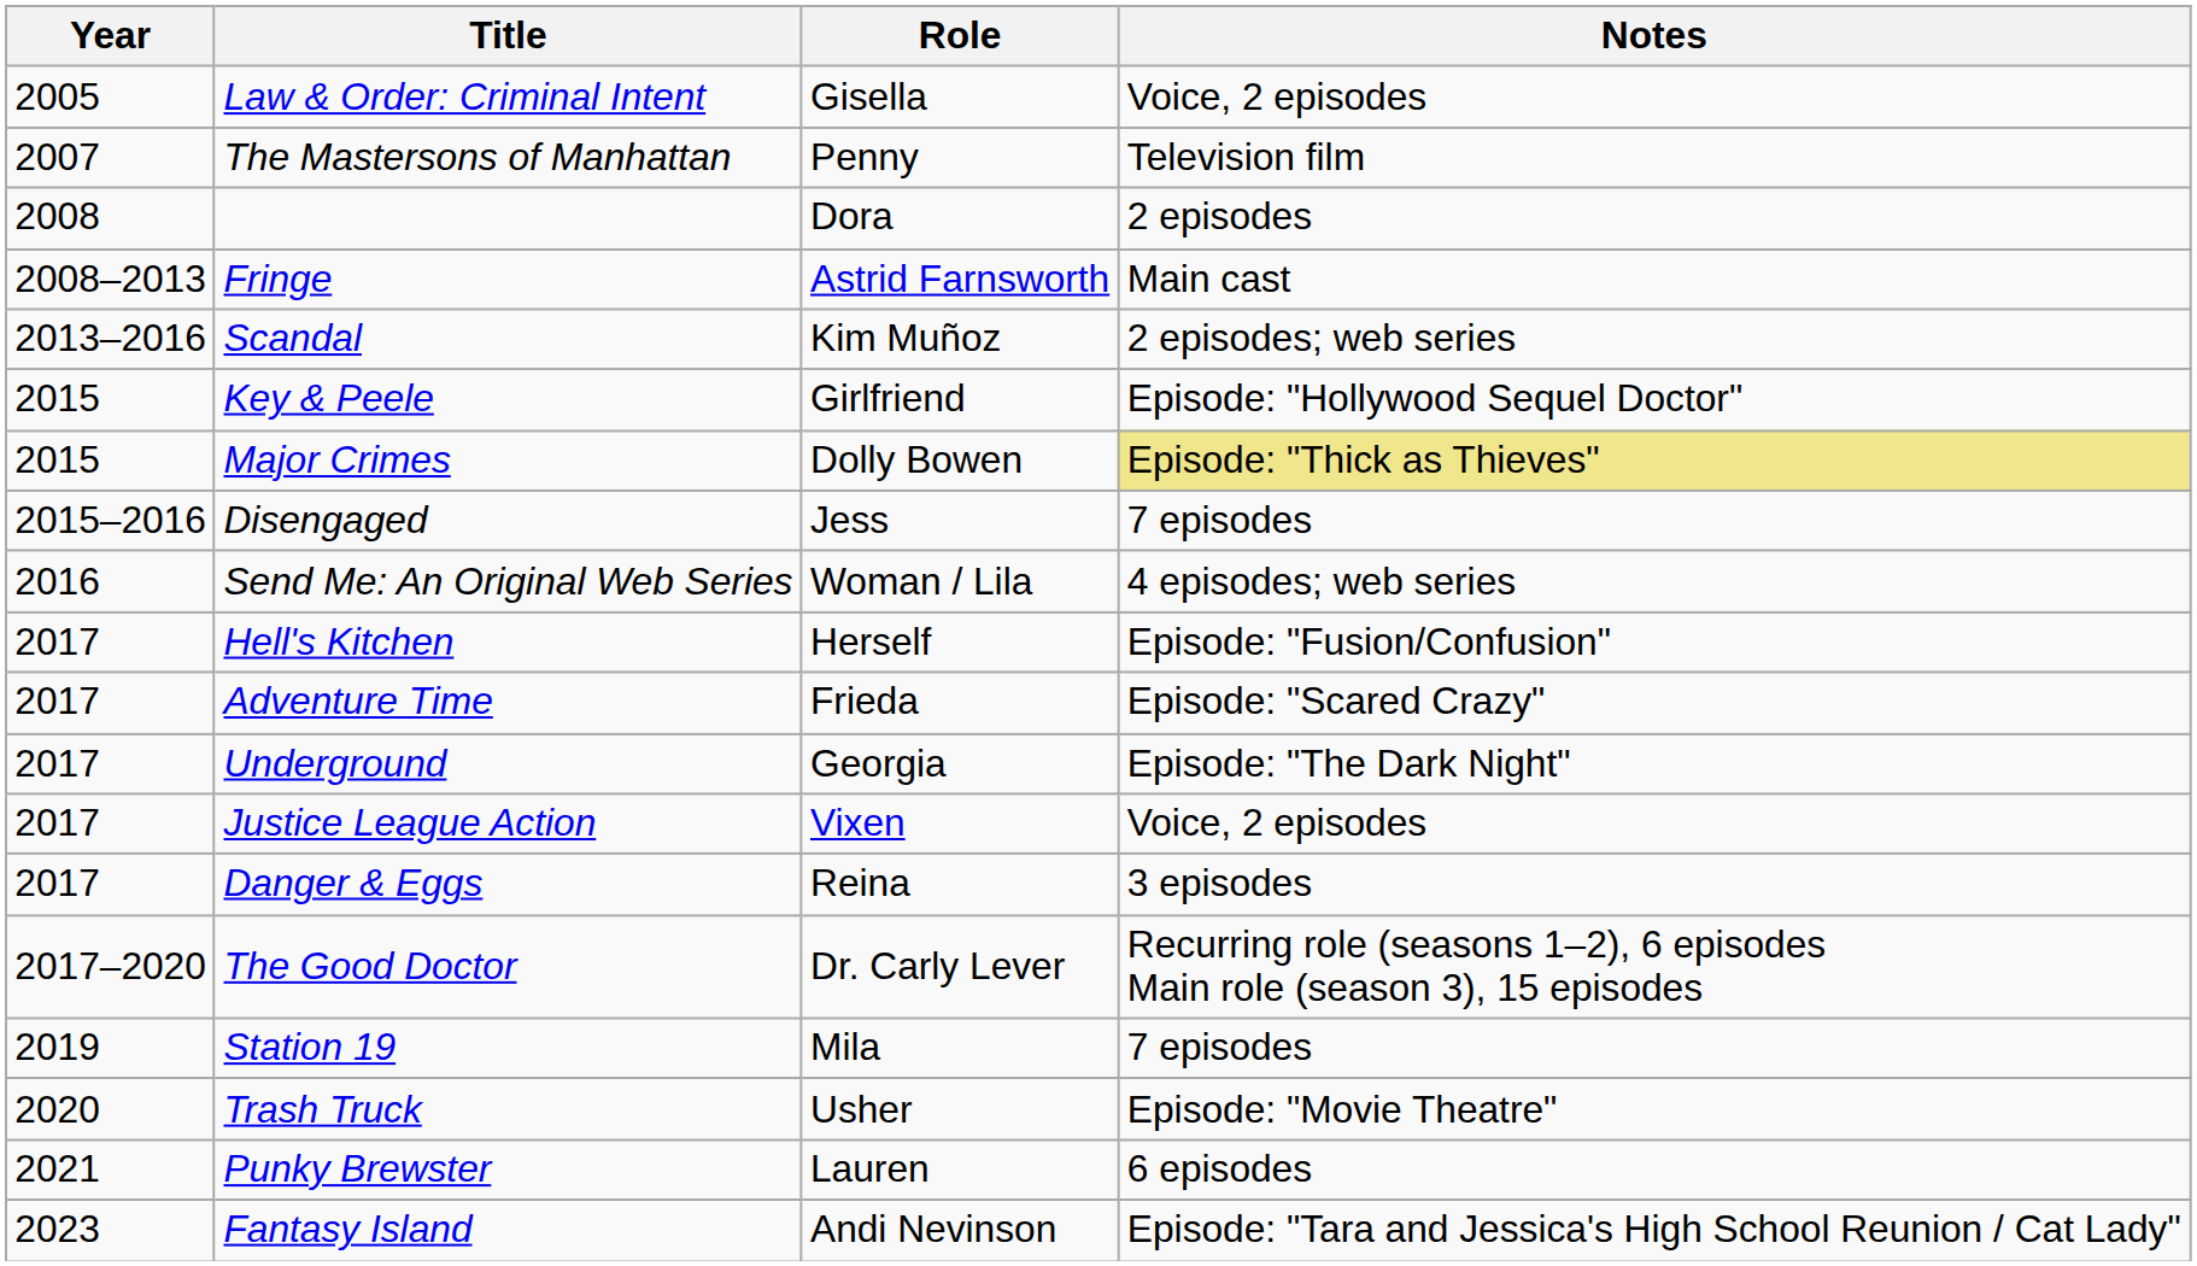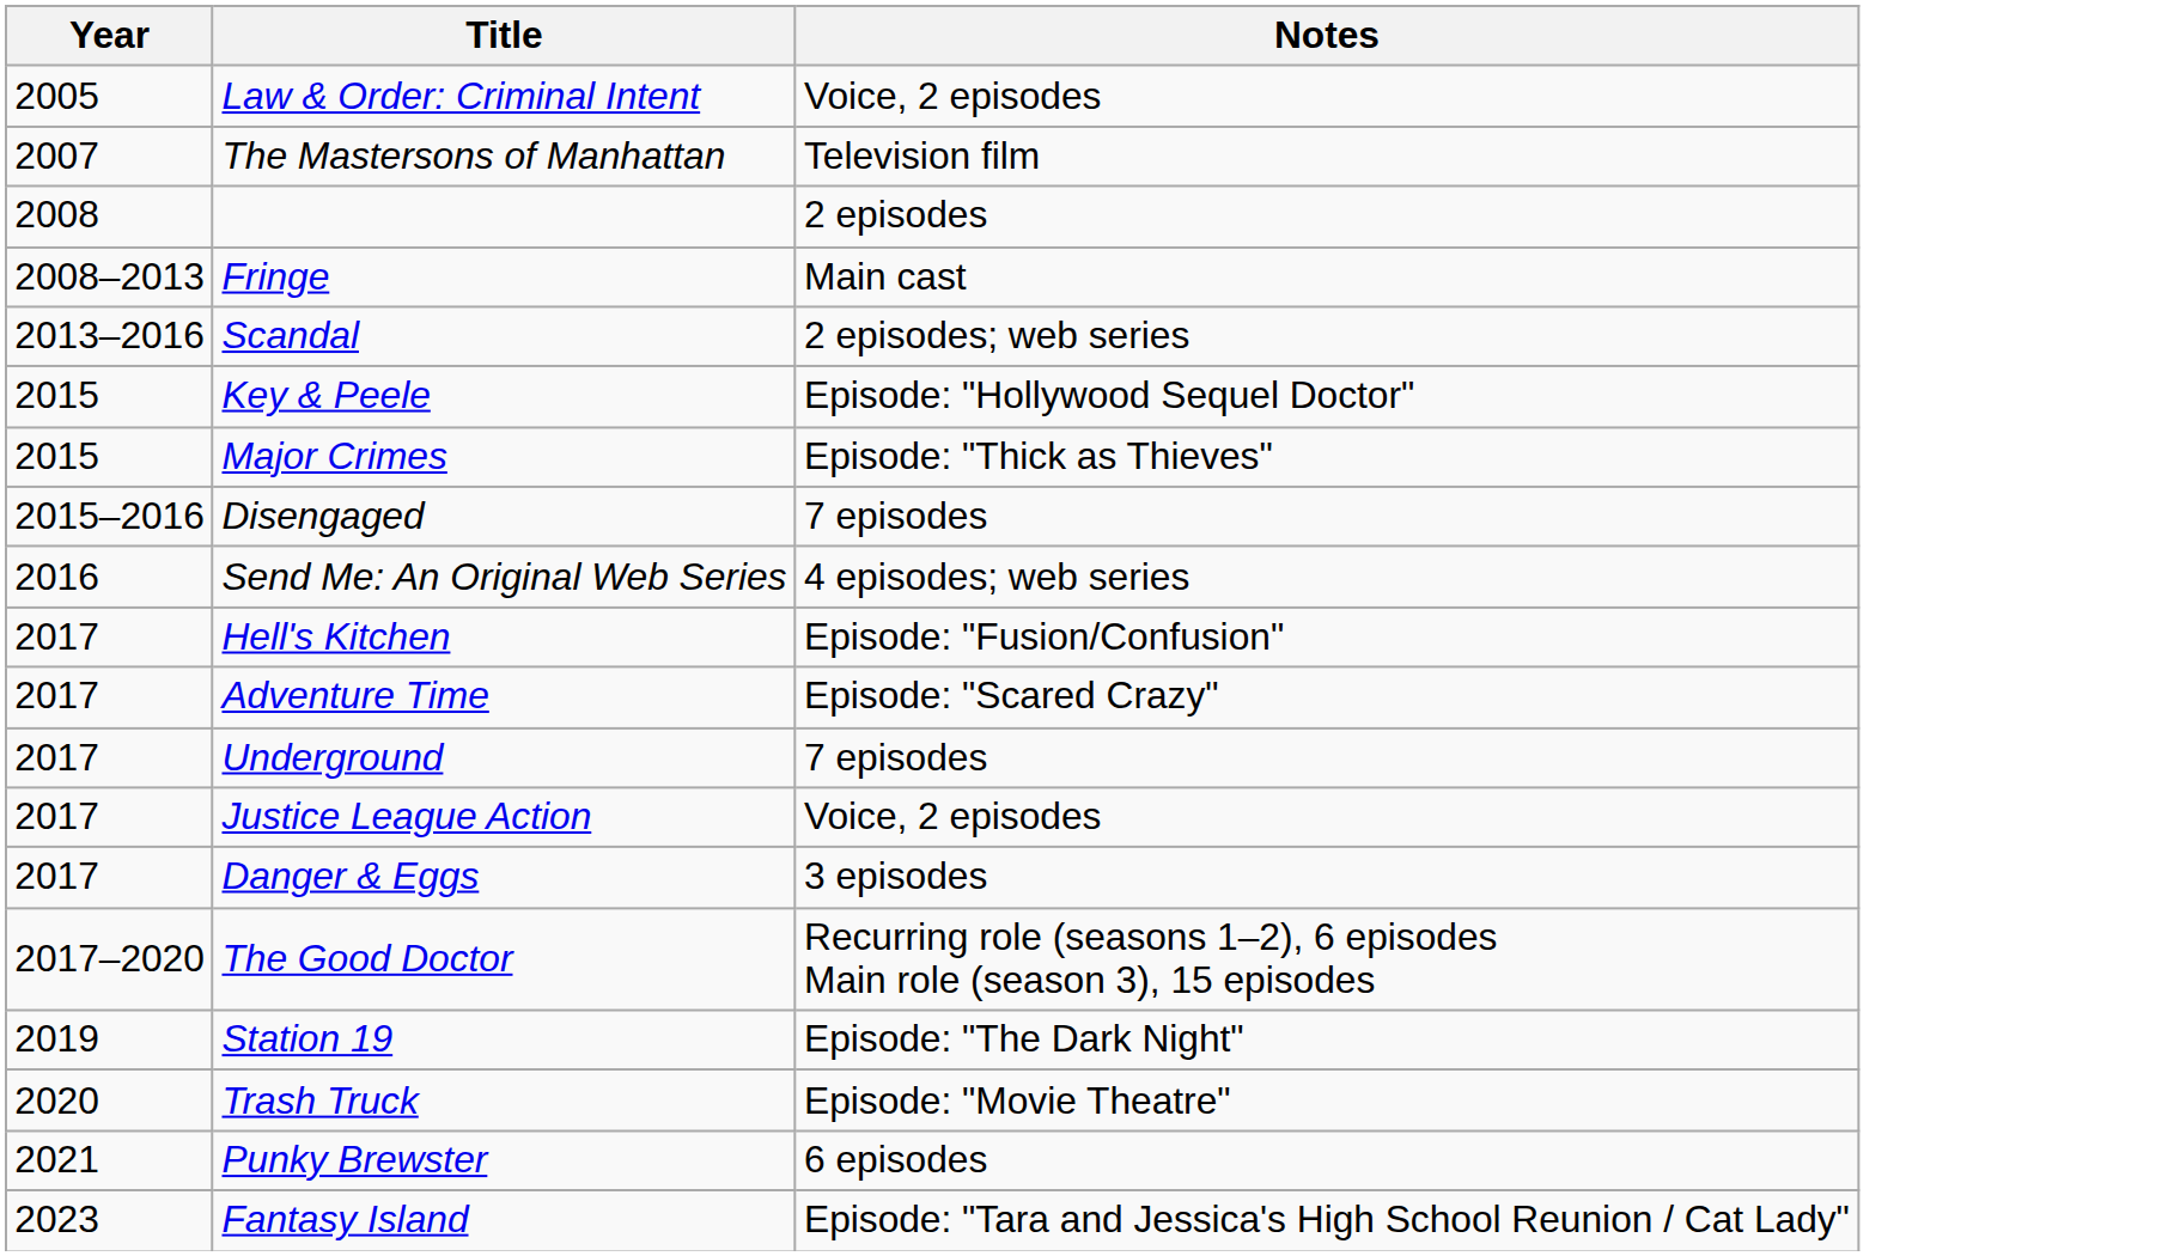- column: Role | Gisella | Penny | Dora | Astrid Farnsworth | Kim Muñoz | Girlfriend | Dolly Bowen | Jess | Woman / Lila | Herself | Frieda | Georgia | Vixen | Reina | Dr. Carly Lever | Mila | Usher | Lauren | Andi Nevinson
Major Crimes | Notes: khaki background -> no background
Underground | Notes: Episode: "The Dark Night" -> 7 episodes
Station 19 | Notes: 7 episodes -> Episode: "The Dark Night"
